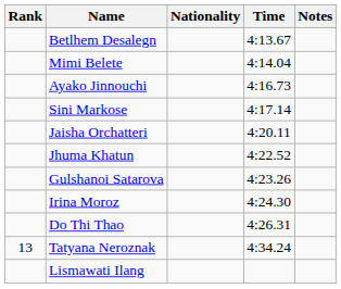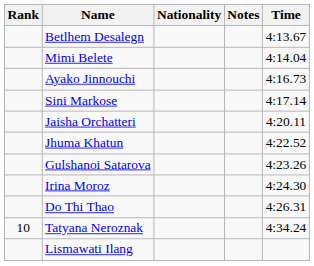columns swapped: Time <-> Notes
Tatyana Neroznak | Rank: 13 -> 10
